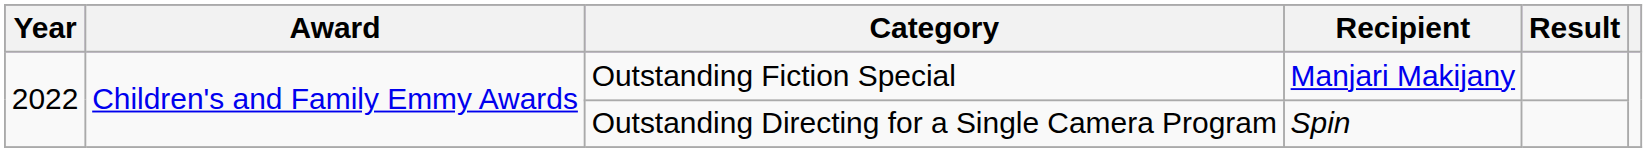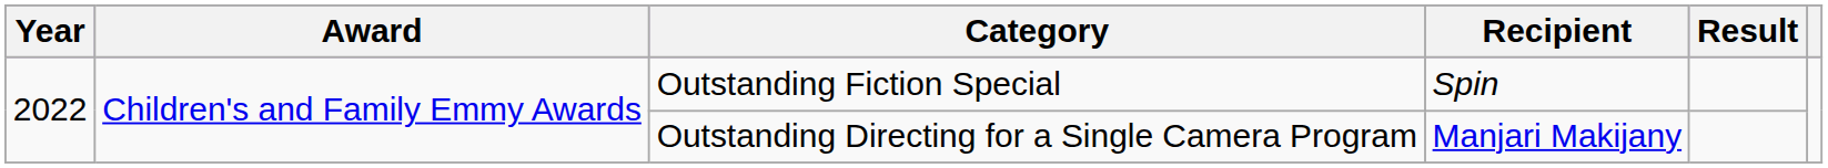Outstanding Fiction Special | Recipient: Manjari Makijany -> Spin
Outstanding Directing for a Single Camera Program | Recipient: Spin -> Manjari Makijany
